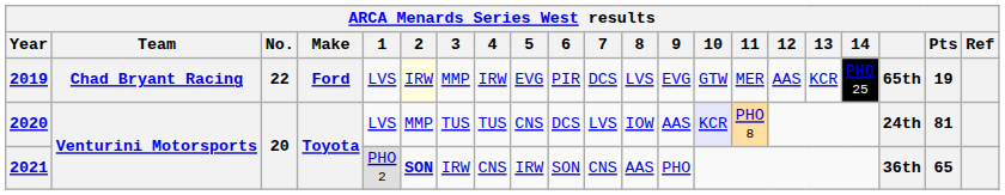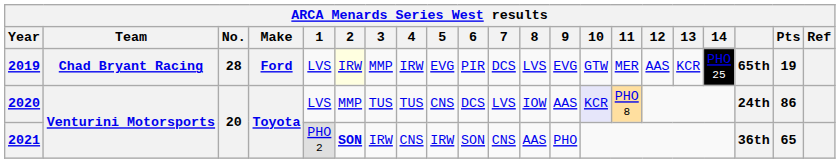2019 | No.: 22 -> 28
2020 | Pts: 81 -> 86
